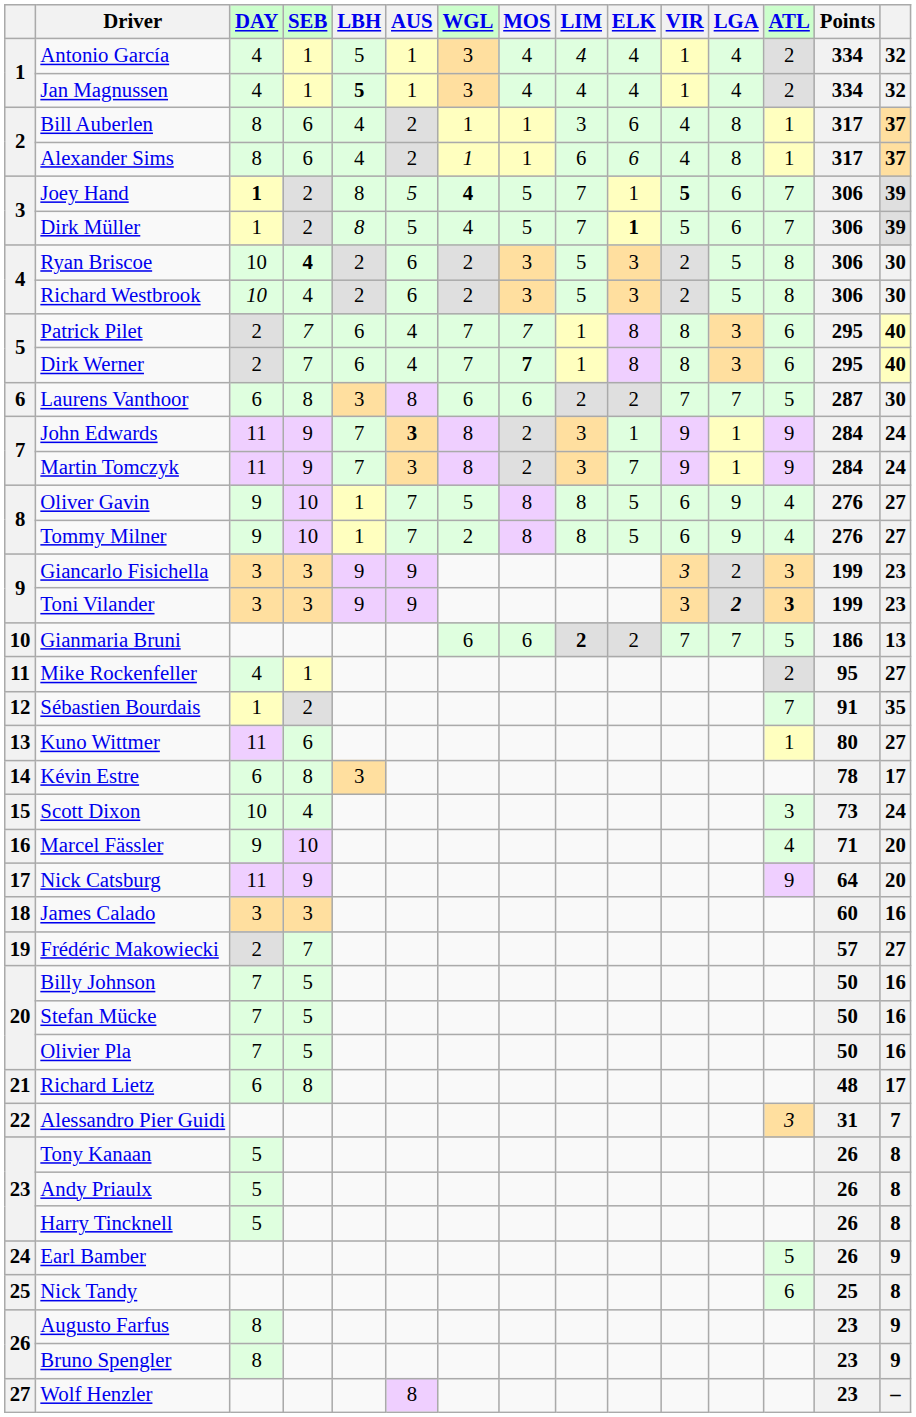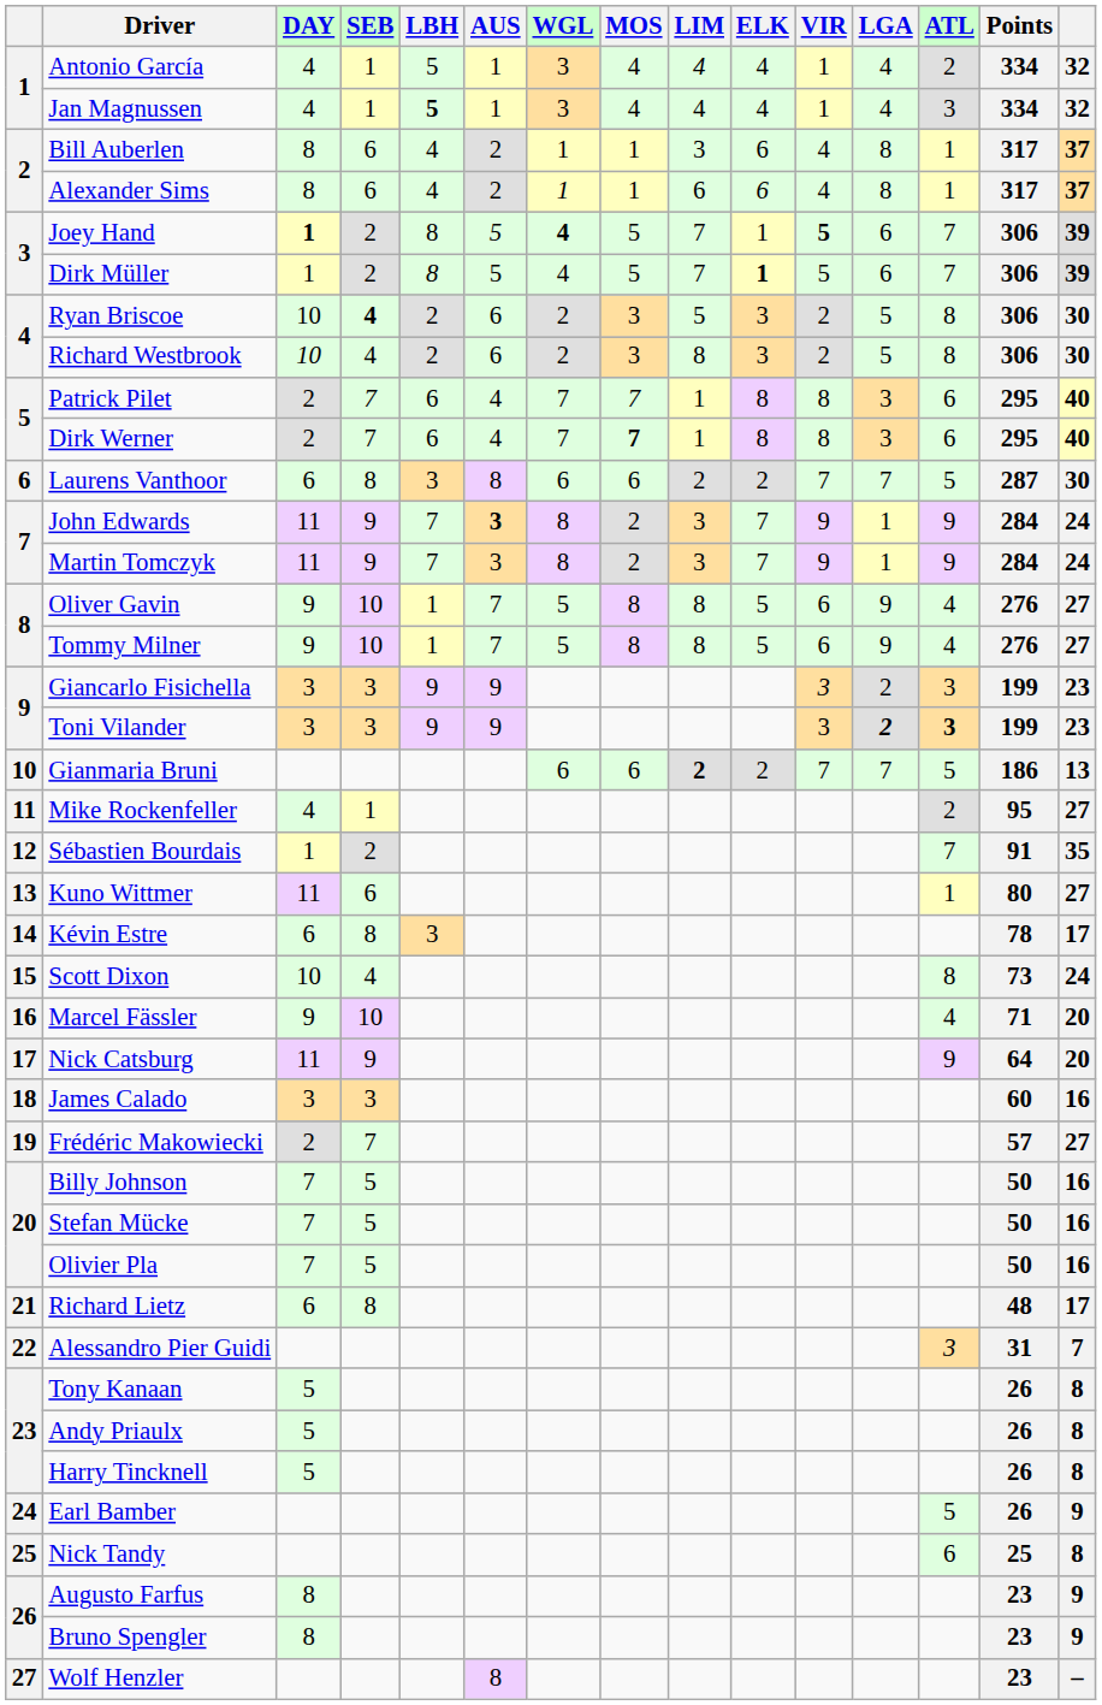Jan Magnussen | ATL: 2 -> 3
Richard Westbrook | LIM: 5 -> 8
John Edwards | ELK: 1 -> 7
Tommy Milner | WGL: 2 -> 5
Scott Dixon | ATL: 3 -> 8
